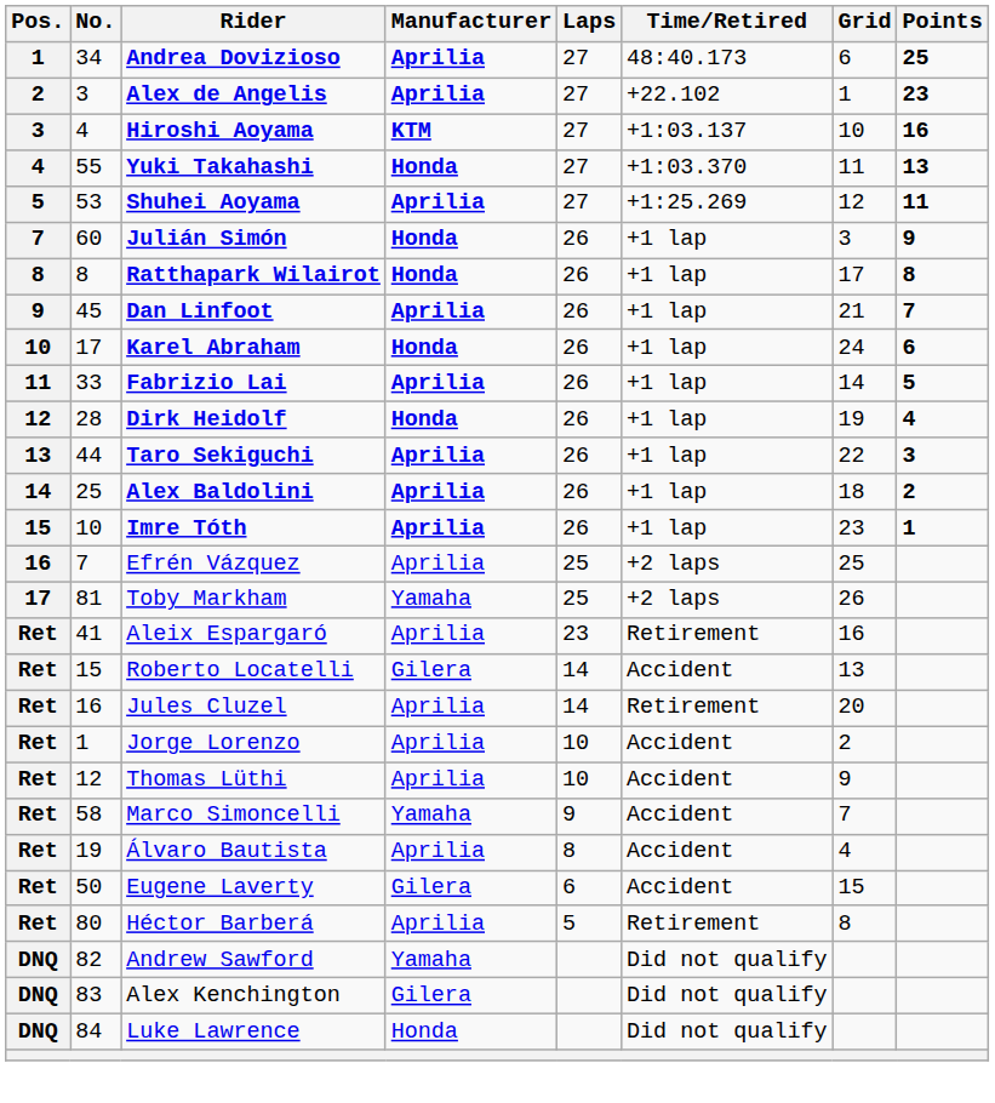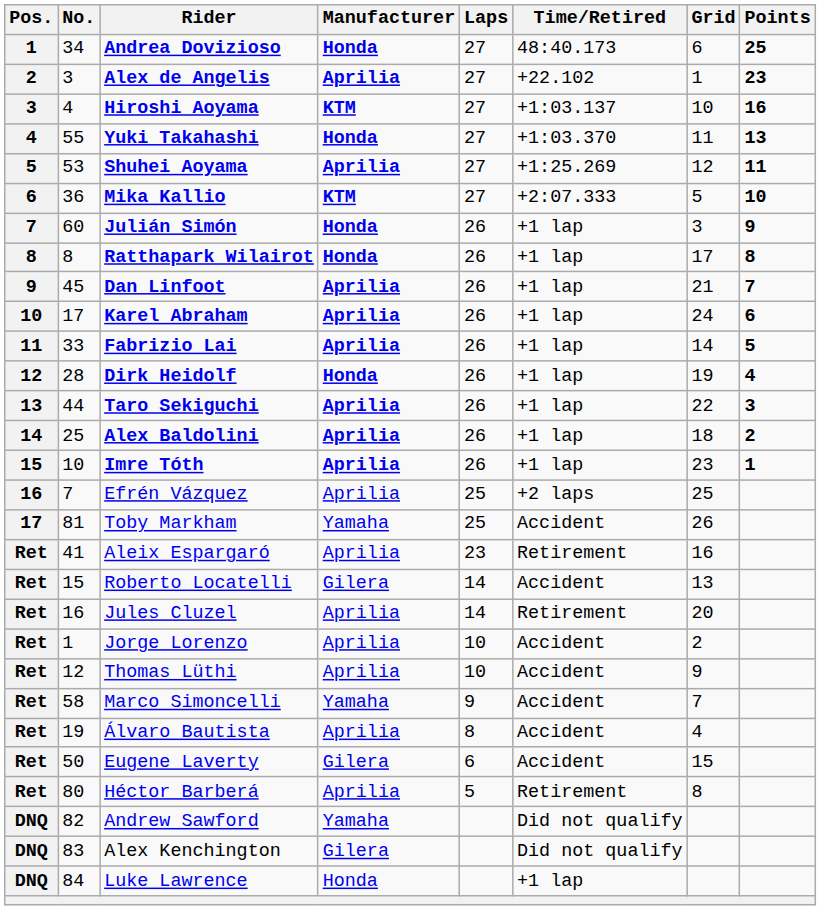Andrea Dovizioso | Manufacturer: Aprilia -> Honda
+ row: 6 | 36 | Mika Kallio | KTM | 27 | +2:07.333 | 5 | 10
Karel Abraham | Manufacturer: Honda -> Aprilia
Toby Markham | Time/Retired: +2 laps -> Accident
Luke Lawrence | Time/Retired: Did not qualify -> +1 lap
